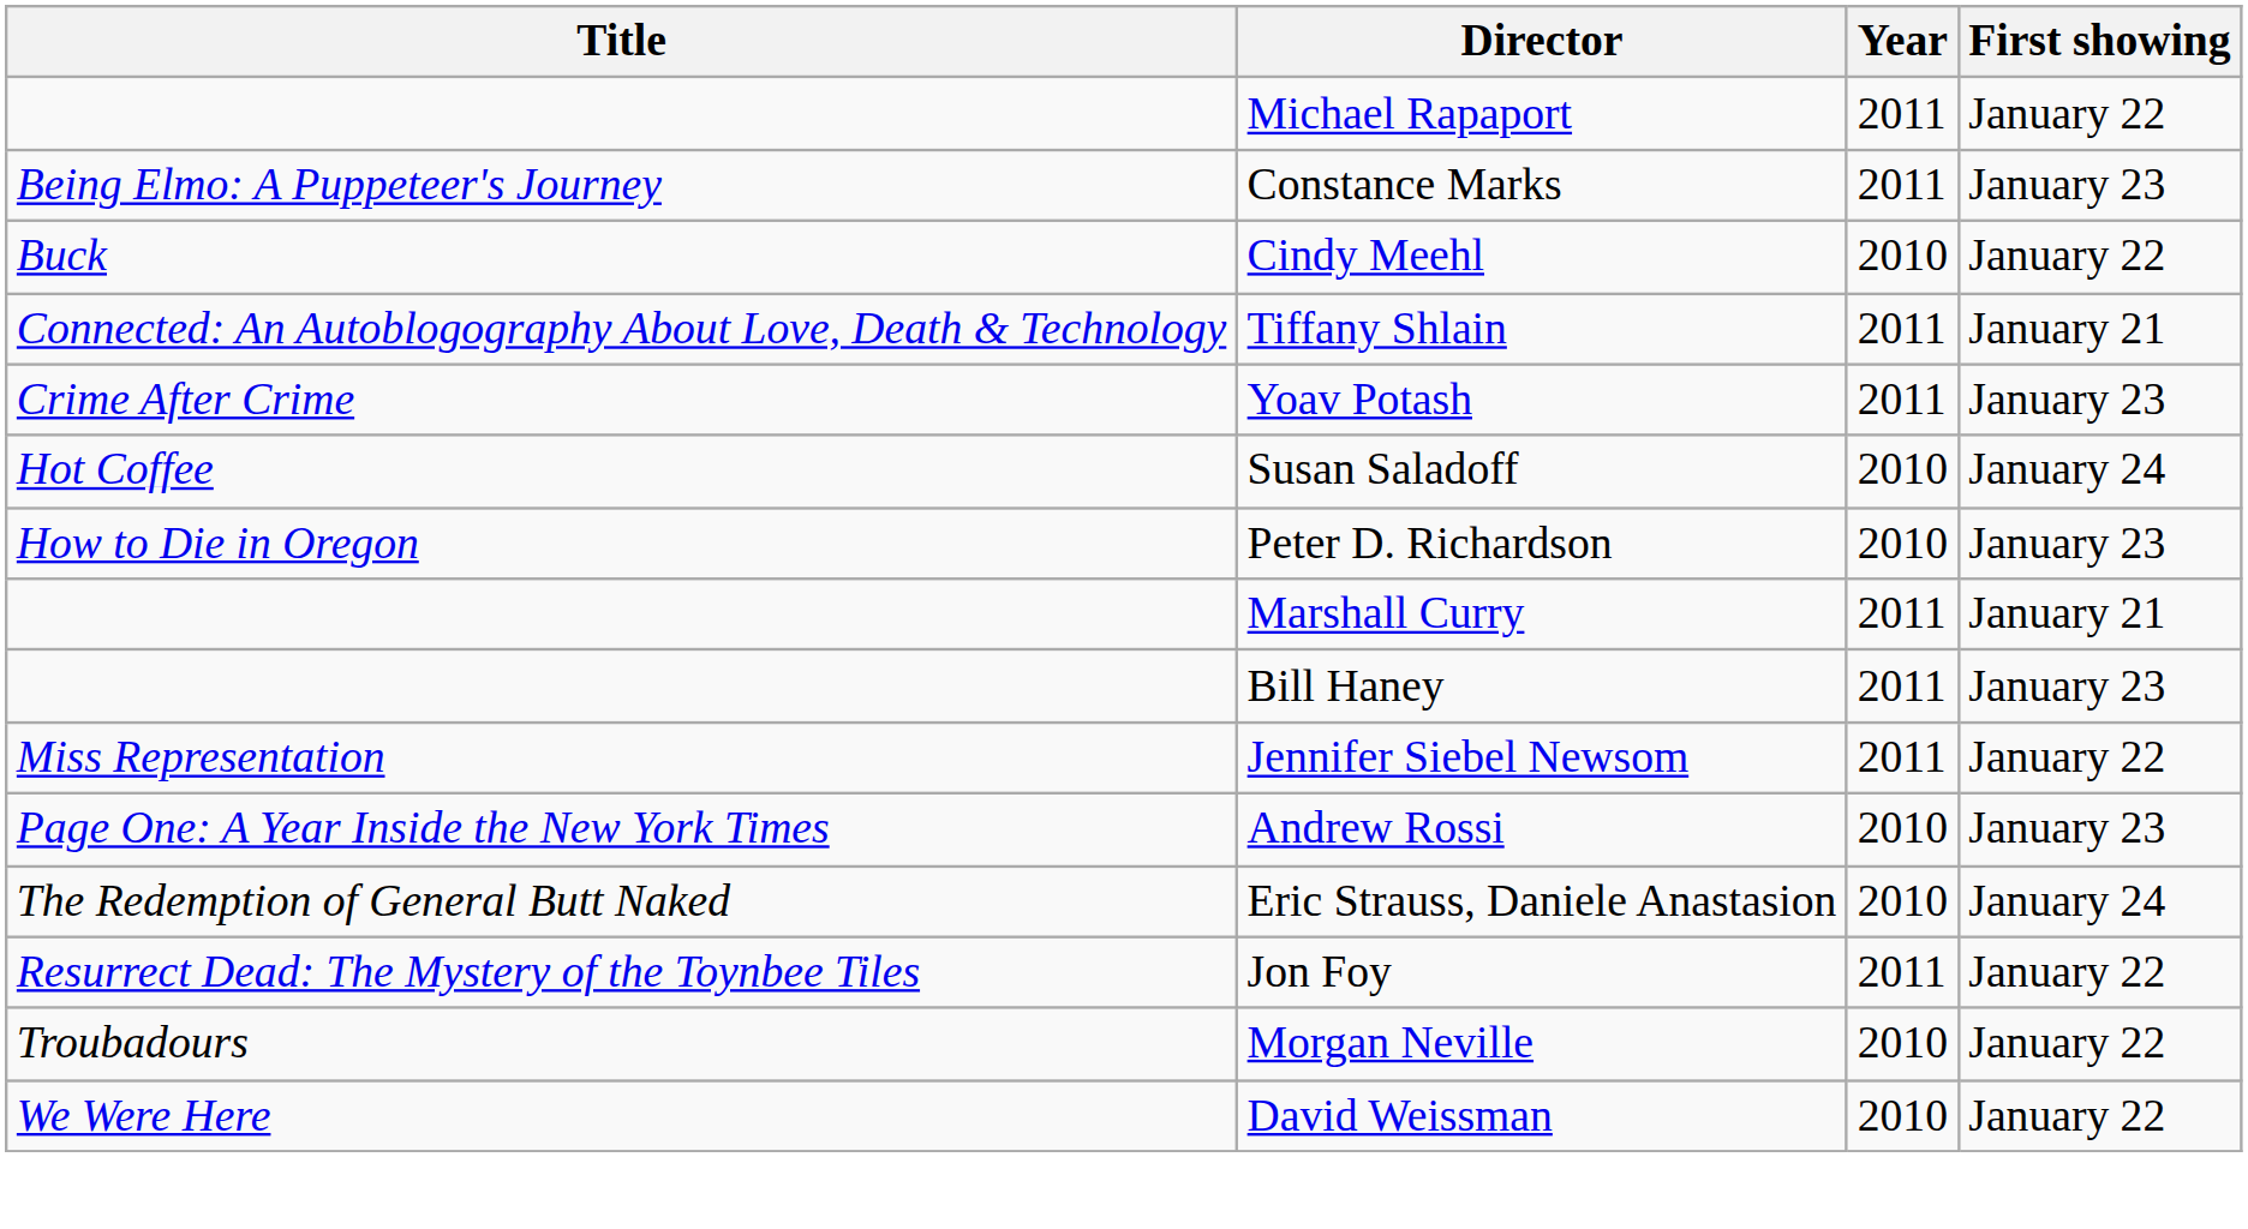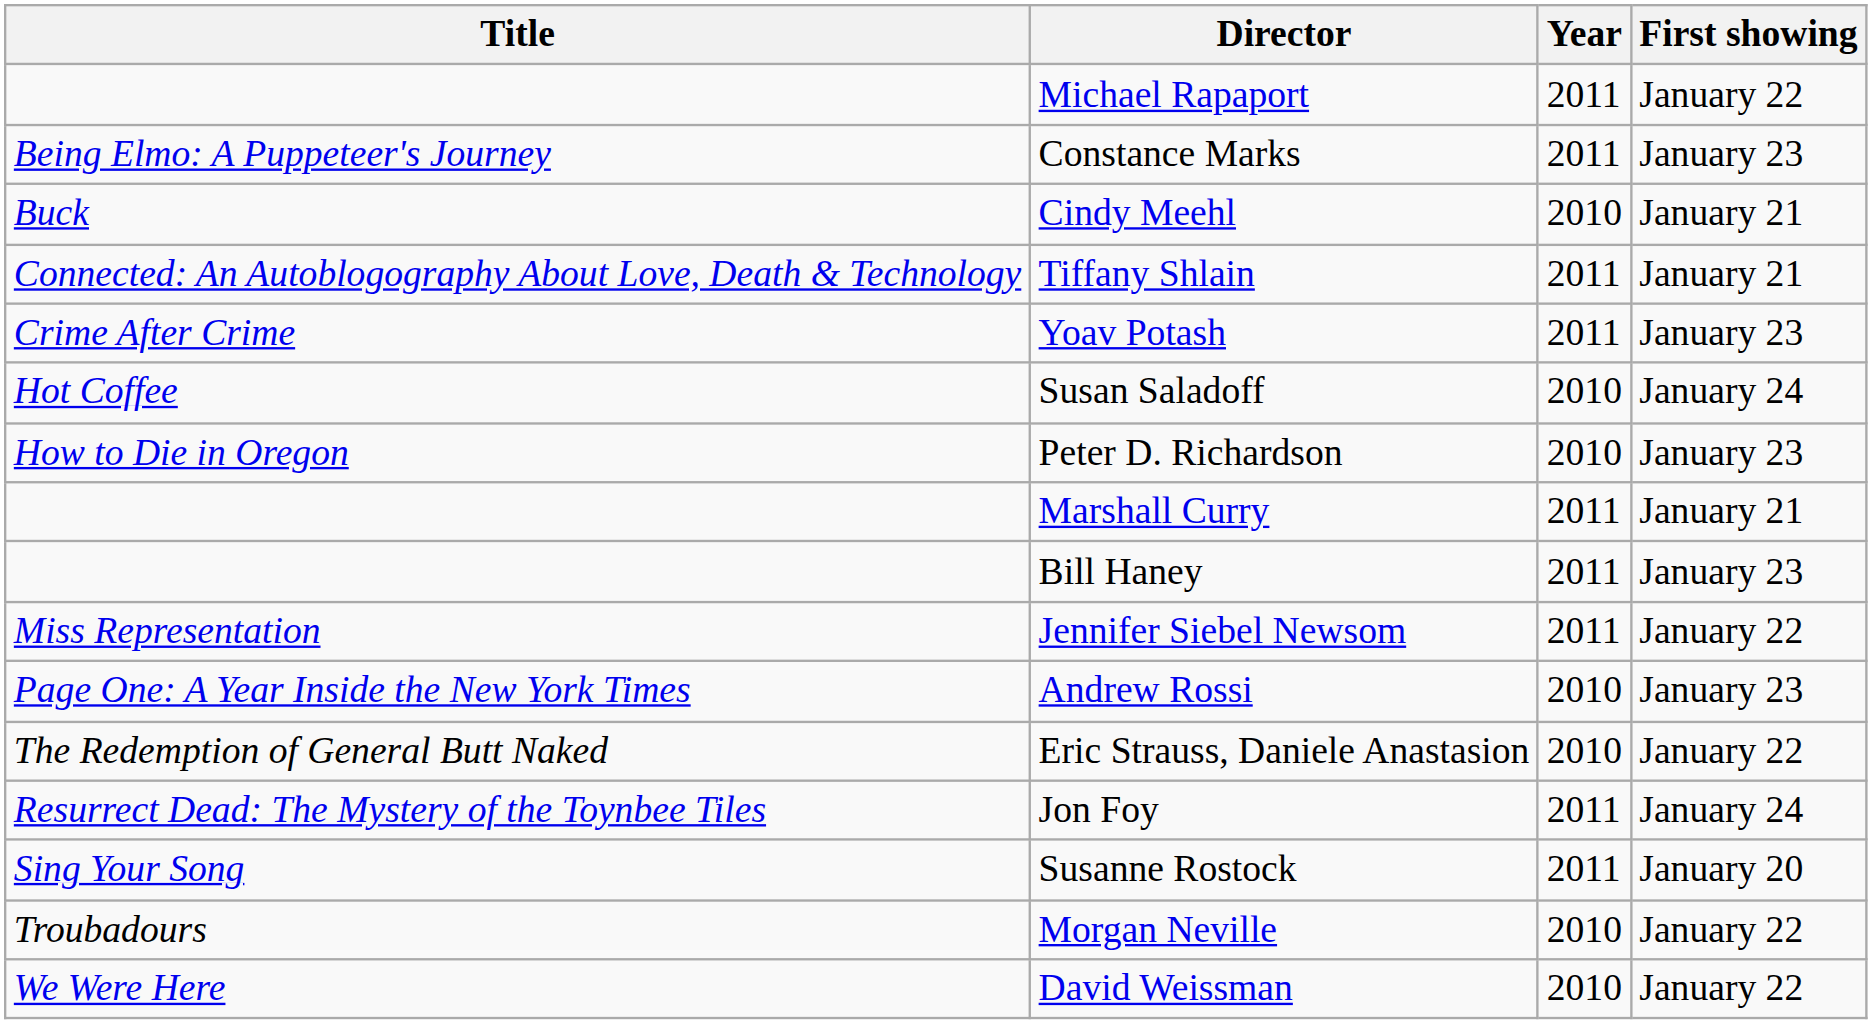Cindy Meehl | First showing: January 22 -> January 21
Eric Strauss, Daniele Anastasion | First showing: January 24 -> January 22
Jon Foy | First showing: January 22 -> January 24
+ row: Sing Your Song | Susanne Rostock | 2011 | January 20
